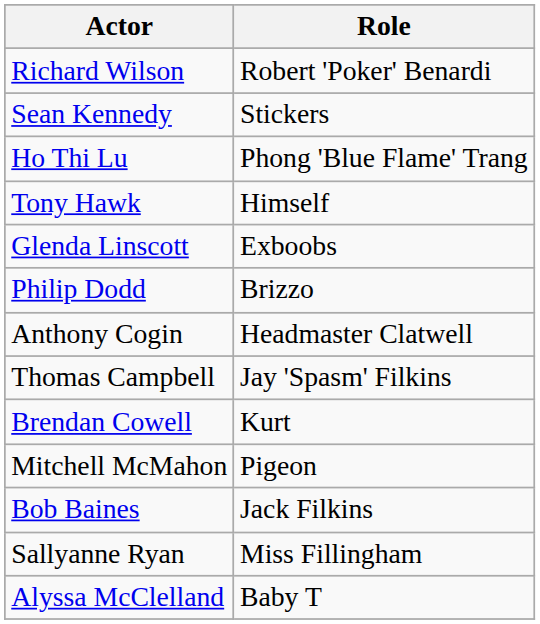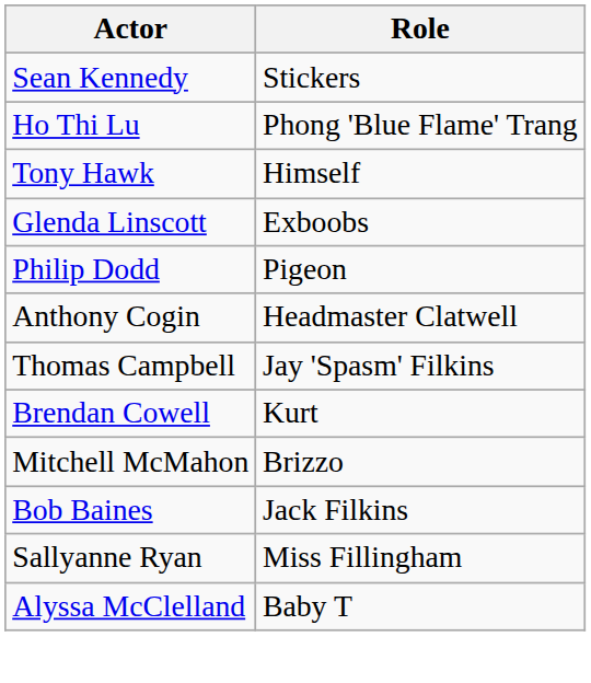- row: Richard Wilson | Robert 'Poker' Benardi
Philip Dodd | Role: Brizzo -> Pigeon
Mitchell McMahon | Role: Pigeon -> Brizzo
